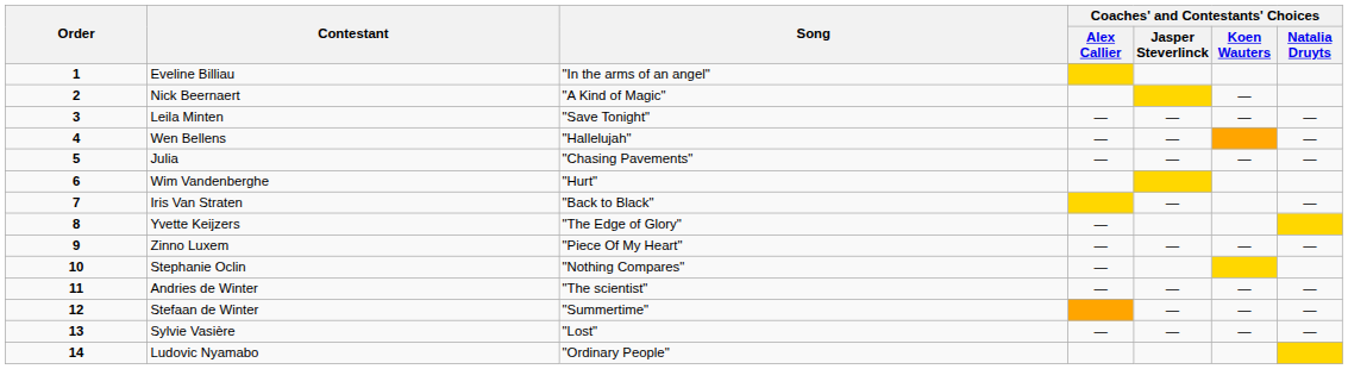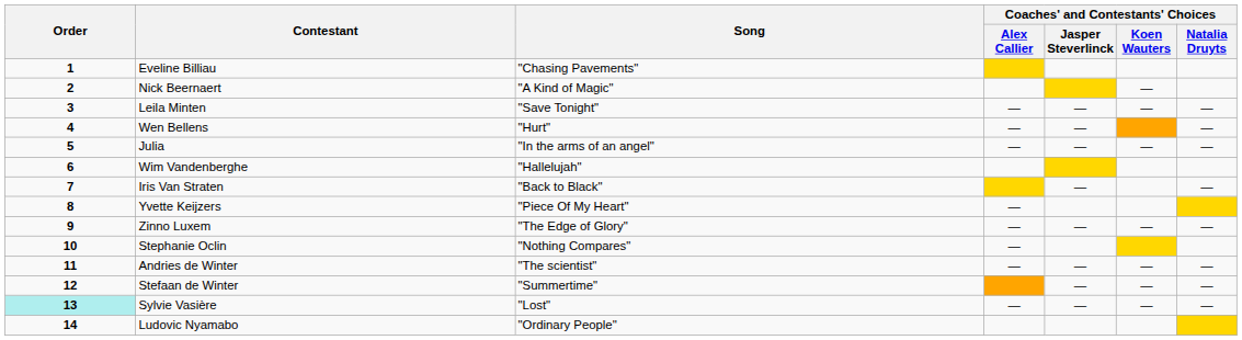Eveline Billiau | Song: "In the arms of an angel" -> "Chasing Pavements"
Wen Bellens | Song: "Hallelujah" -> "Hurt"
Julia | Song: "Chasing Pavements" -> "In the arms of an angel"
Wim Vandenberghe | Song: "Hurt" -> "Hallelujah"
Yvette Keijzers | Song: "The Edge of Glory" -> "Piece Of My Heart"
Zinno Luxem | Song: "Piece Of My Heart" -> "The Edge of Glory"
Sylvie Vasière | Order: no background -> paleturquoise background
